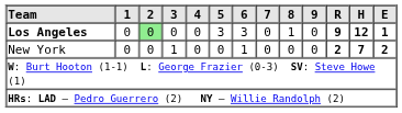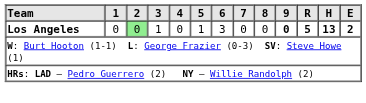Los Angeles | 3: 0 -> 1
Los Angeles | 5: 3 -> 1
Los Angeles | 8: 1 -> 0
Los Angeles | 9: normal -> bold
Los Angeles | R: 9 -> 5
Los Angeles | H: 12 -> 13
Los Angeles | E: 1 -> 2
- row: New York | 0 | 0 | 1 | 0 | 0 | 1 | 0 | 0 | 0 | 2 | 7 | 2
